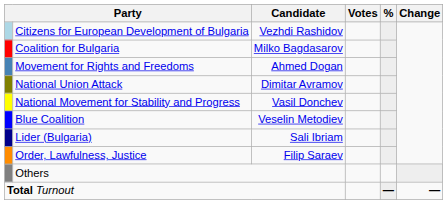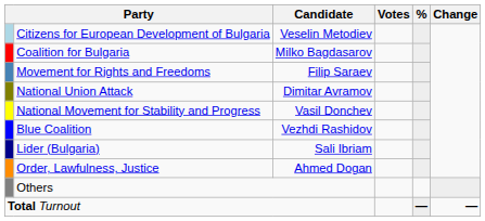Citizens for European Development of Bulgaria | Candidate: Vezhdi Rashidov -> Veselin Metodiev
Movement for Rights and Freedoms | Candidate: Ahmed Dogan -> Filip Saraev
Blue Coalition | Candidate: Veselin Metodiev -> Vezhdi Rashidov
Order, Lawfulness, Justice | Candidate: Filip Saraev -> Ahmed Dogan
